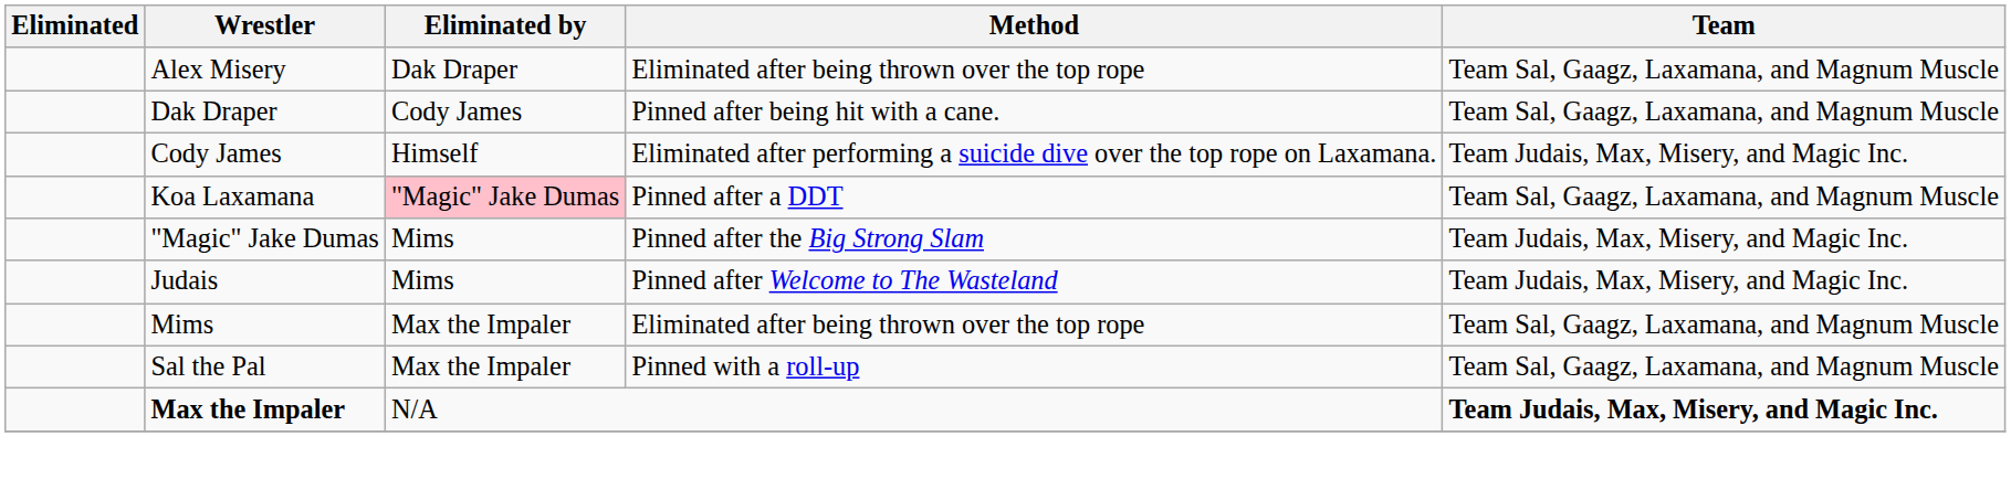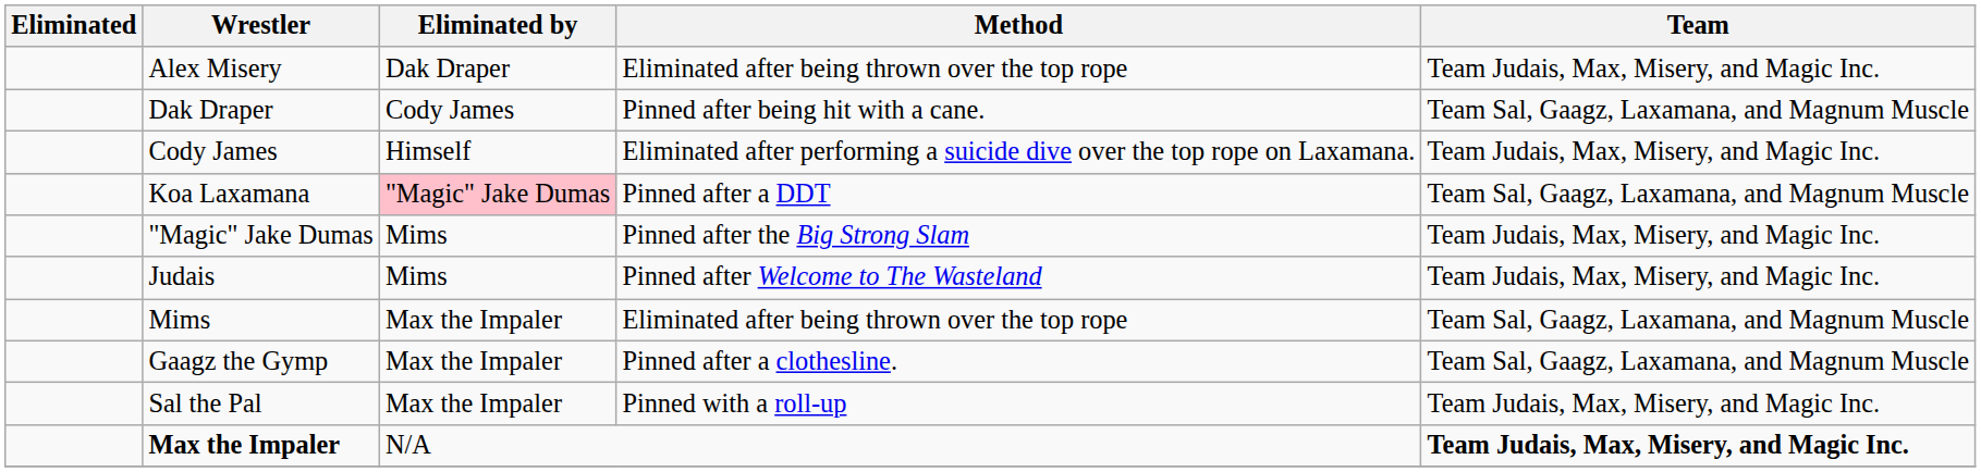Alex Misery | Team: Team Sal, Gaagz, Laxamana, and Magnum Muscle -> Team Judais, Max, Misery, and Magic Inc.
+ row: Gaagz the Gymp | Max the Impaler | Pinned after a clothesline. | Team Sal, Gaagz, Laxamana, and Magnum Muscle
Sal the Pal | Team: Team Sal, Gaagz, Laxamana, and Magnum Muscle -> Team Judais, Max, Misery, and Magic Inc.
